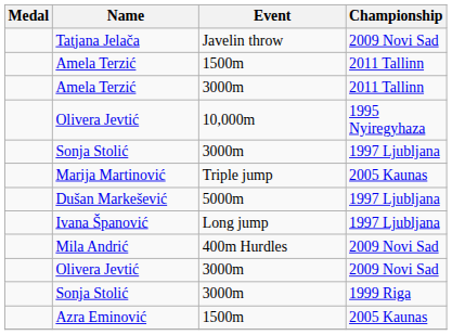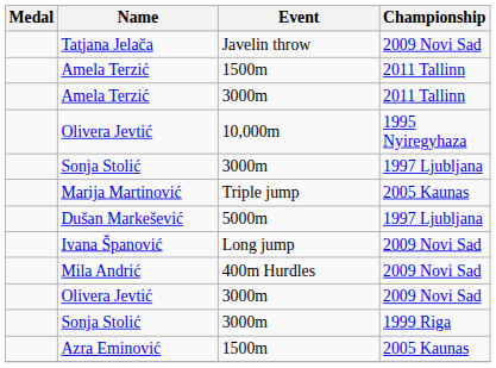Ivana Španović | Championship: 1997 Ljubljana -> 2009 Novi Sad
